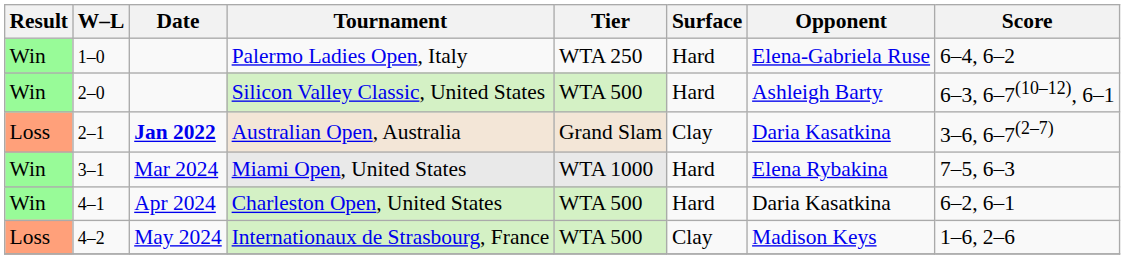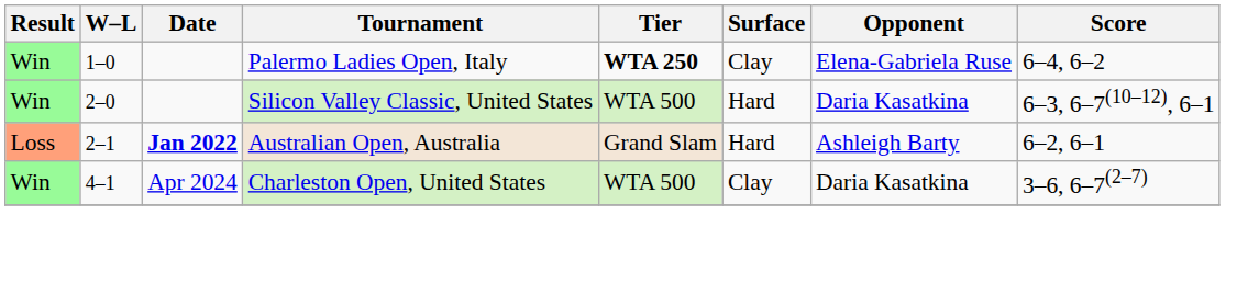Palermo Ladies Open, Italy | Tier: normal -> bold
Palermo Ladies Open, Italy | Surface: Hard -> Clay
Silicon Valley Classic, United States | Opponent: Ashleigh Barty -> Daria Kasatkina
Australian Open, Australia | Surface: Clay -> Hard
Australian Open, Australia | Opponent: Daria Kasatkina -> Ashleigh Barty
Australian Open, Australia | Score: 3–6, 6–7(2–7) -> 6–2, 6–1
- row: Win | 3–1 | Mar 2024 | Miami Open, United States | WTA 1000 | Hard | Elena Rybakina | 7–5, 6–3
Charleston Open, United States | Surface: Hard -> Clay
Charleston Open, United States | Score: 6–2, 6–1 -> 3–6, 6–7(2–7)
- row: Loss | 4–2 | May 2024 | Internationaux de Strasbourg, France | WTA 500 | Clay | Madison Keys | 1–6, 2–6
